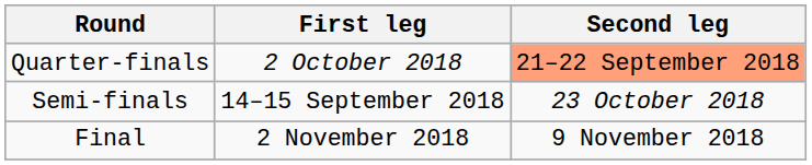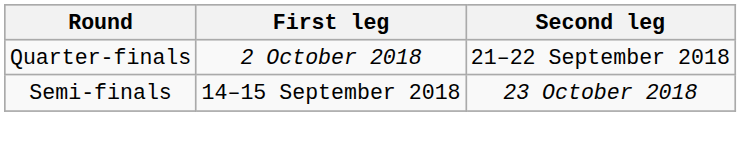Quarter-finals | Second leg: lightsalmon background -> no background
- row: Final | 2 November 2018 | 9 November 2018
